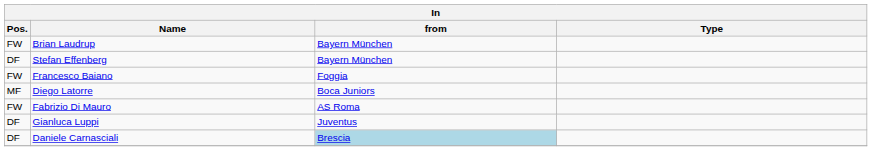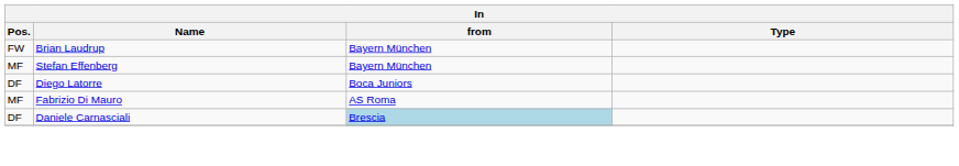Stefan Effenberg | Pos.: DF -> MF
- row: FW | Francesco Baiano | Foggia
Diego Latorre | Pos.: MF -> DF
Fabrizio Di Mauro | Pos.: FW -> MF
- row: DF | Gianluca Luppi | Juventus
